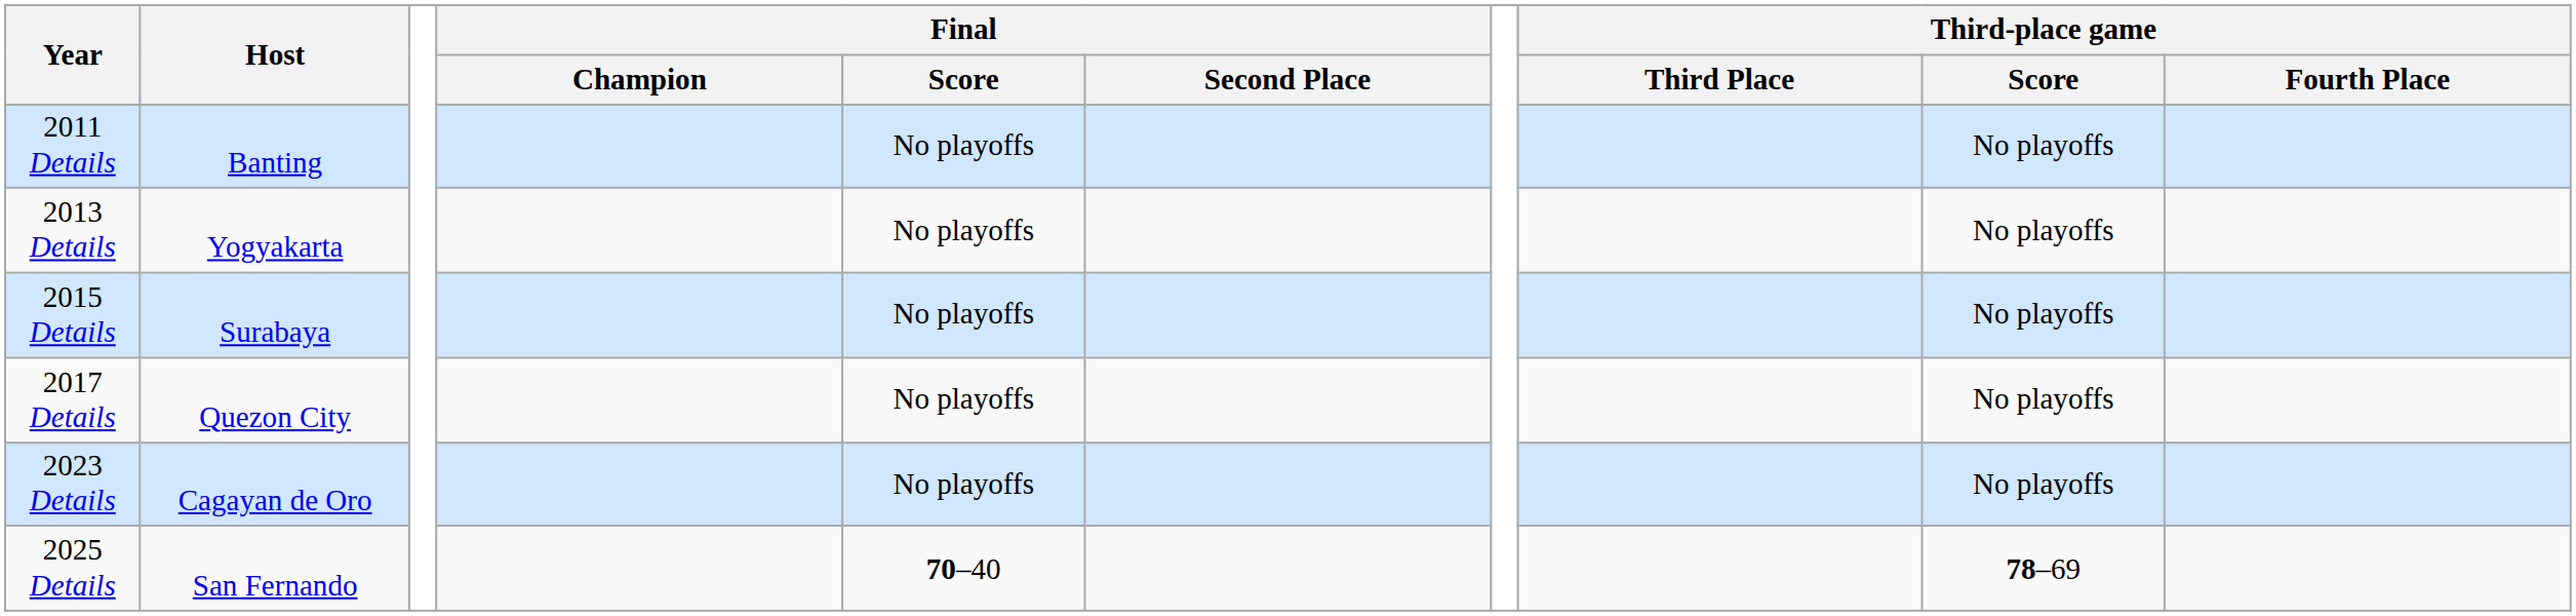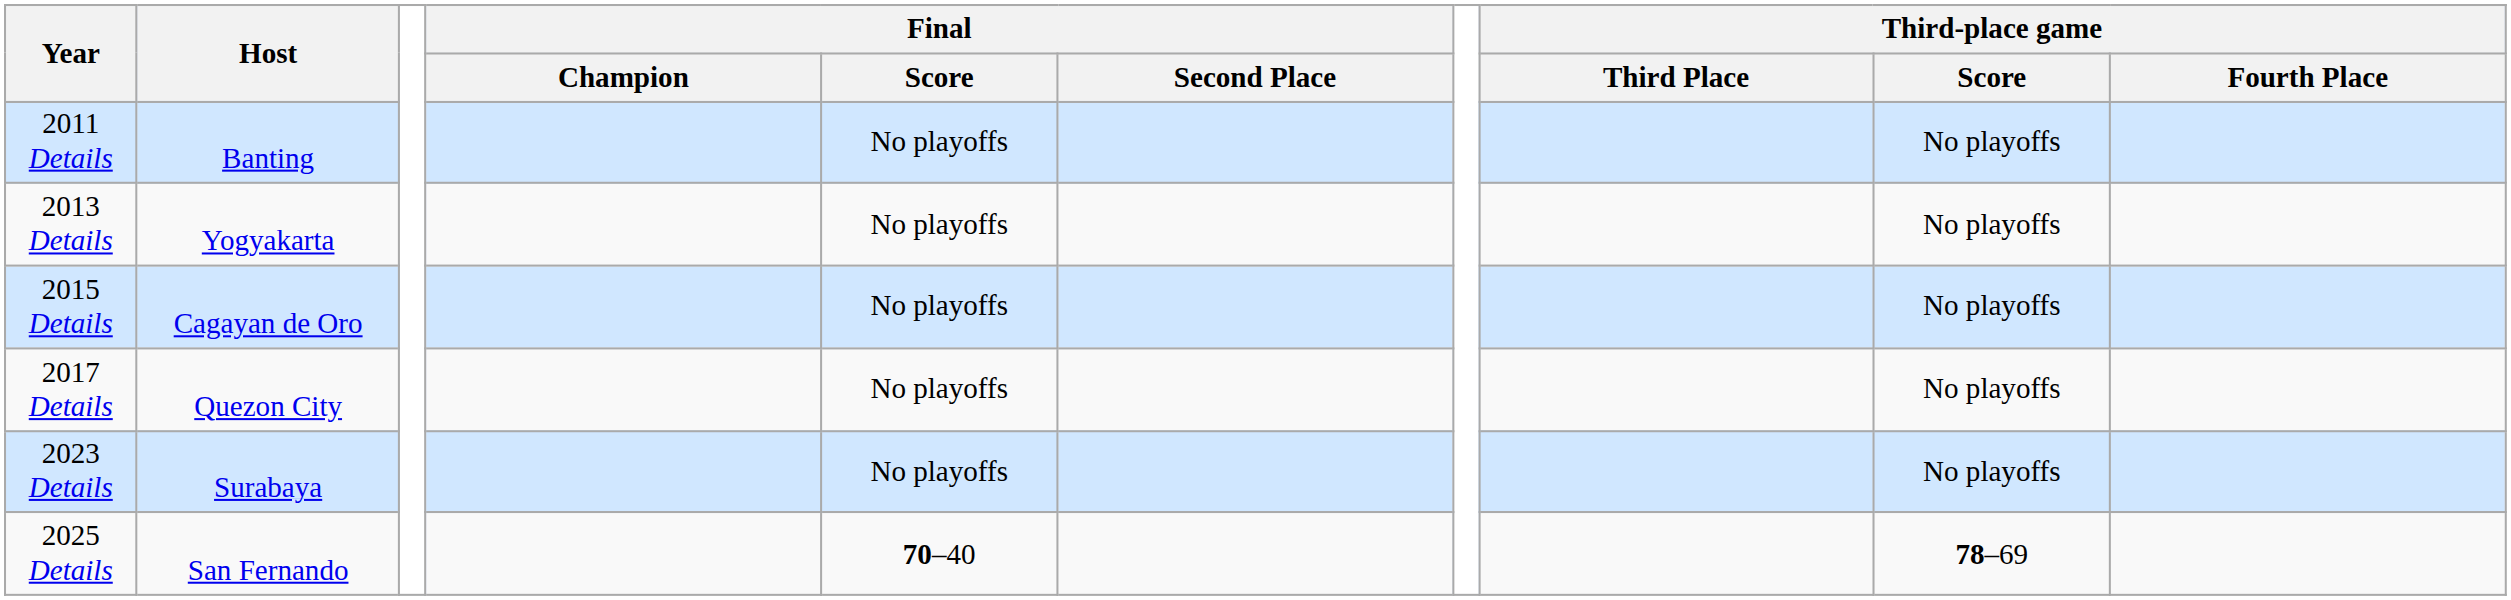2015 Details | Host: Surabaya -> Cagayan de Oro
2023 Details | Host: Cagayan de Oro -> Surabaya
